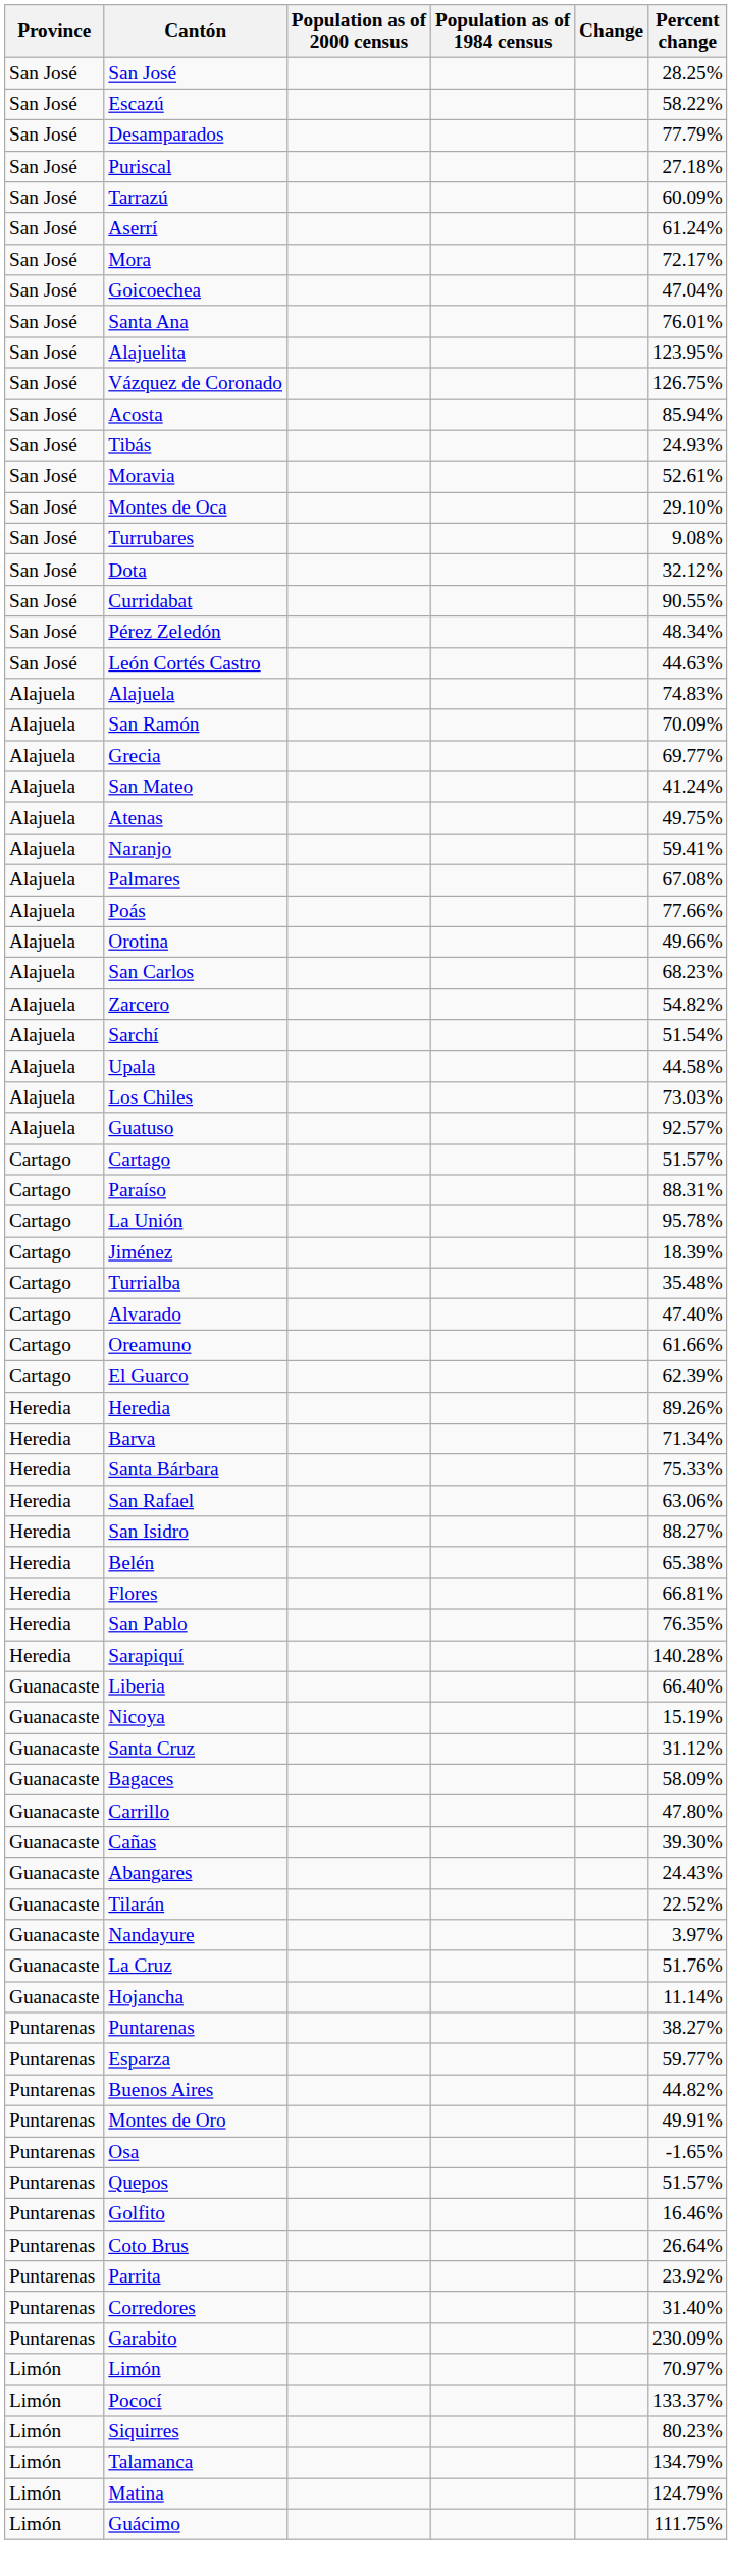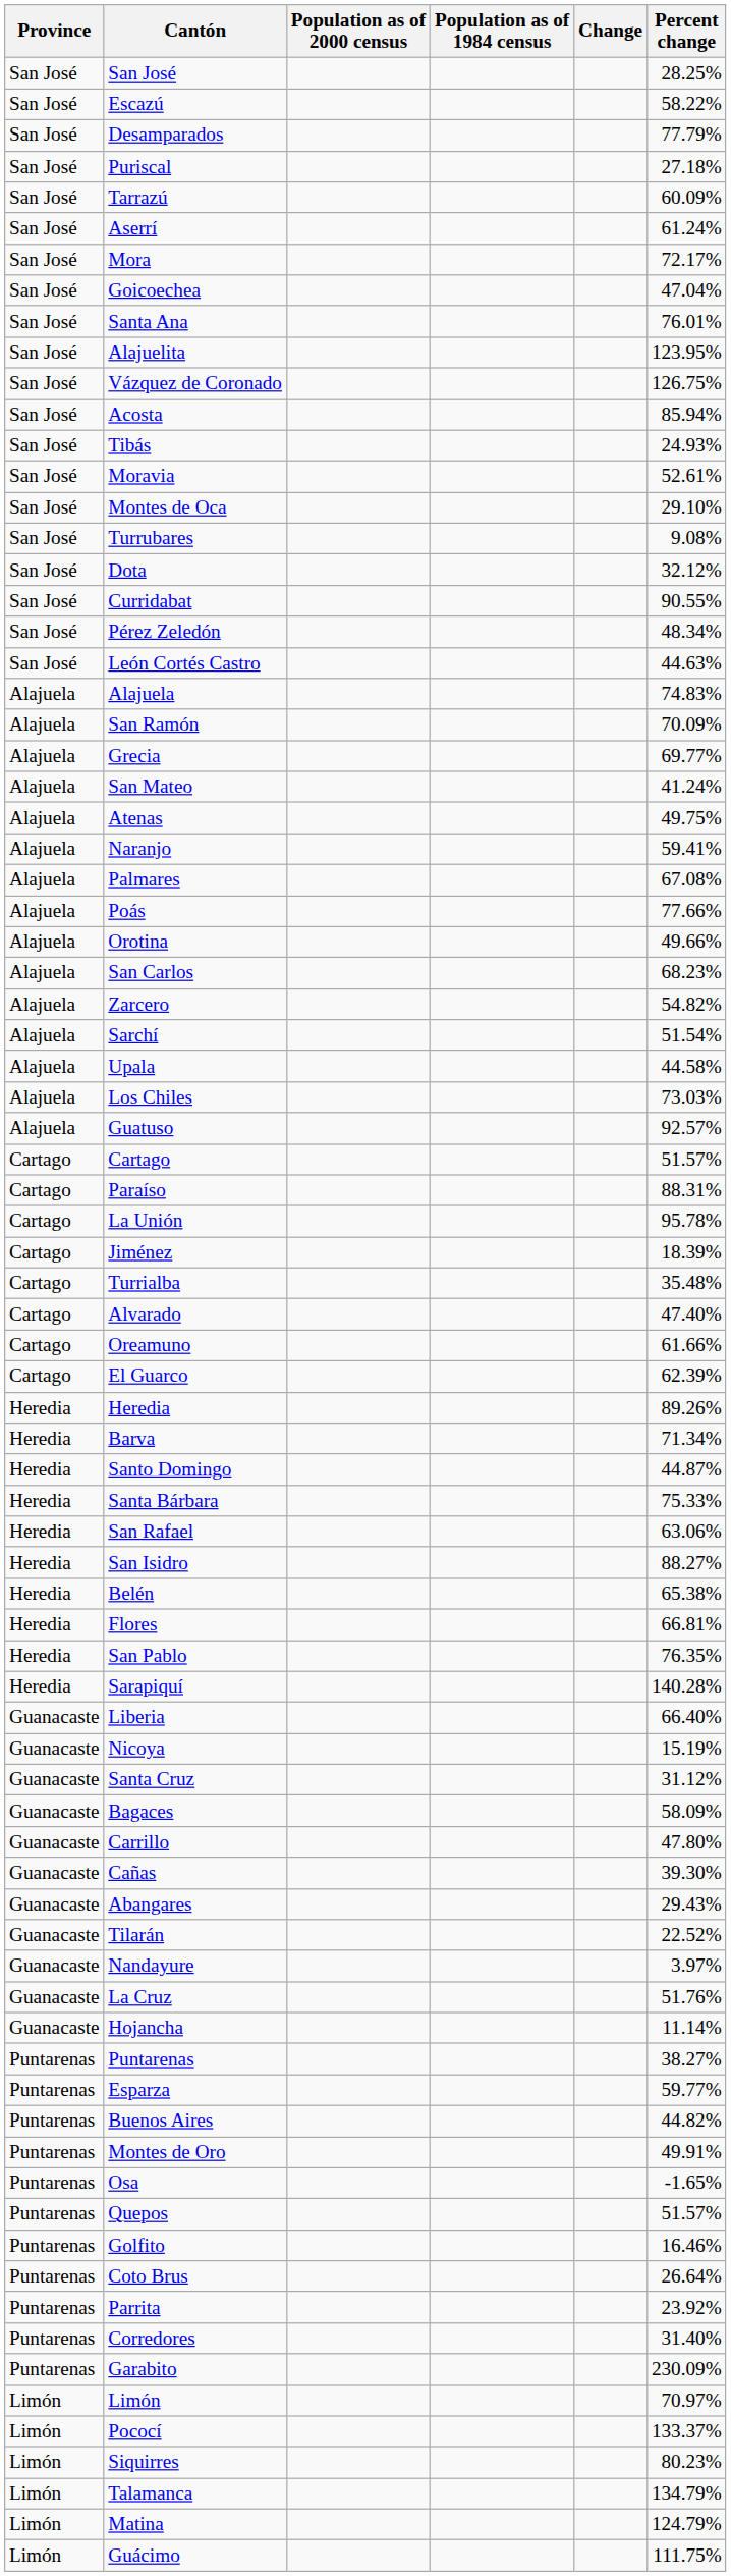+ row: Heredia | Santo Domingo | 44.87%
Abangares | Percent change: 24.43% -> 29.43%
